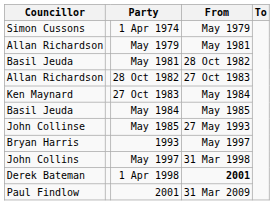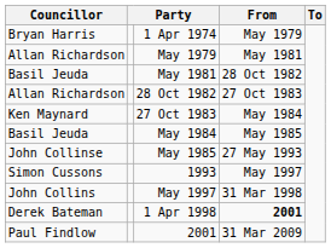1 Apr 1974 | Councillor: Simon Cussons -> Bryan Harris
1993 | Councillor: Bryan Harris -> Simon Cussons
